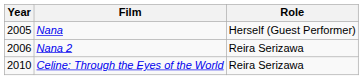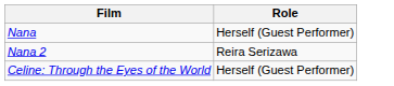- column: Year | 2005 | 2006 | 2010
Celine: Through the Eyes of the World | Role: Reira Serizawa -> Herself (Guest Performer)
